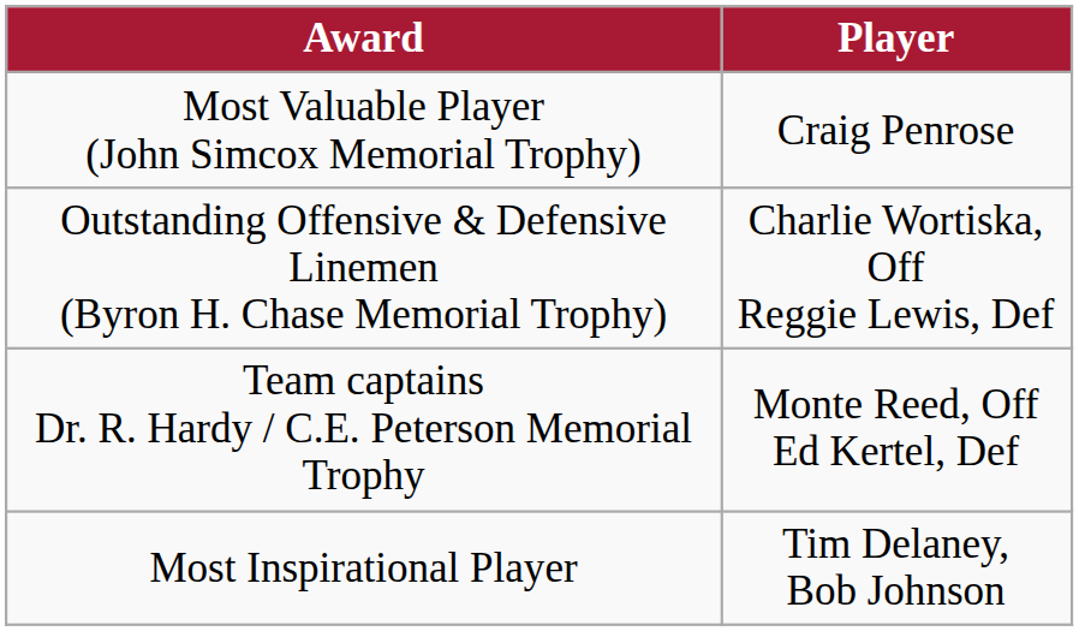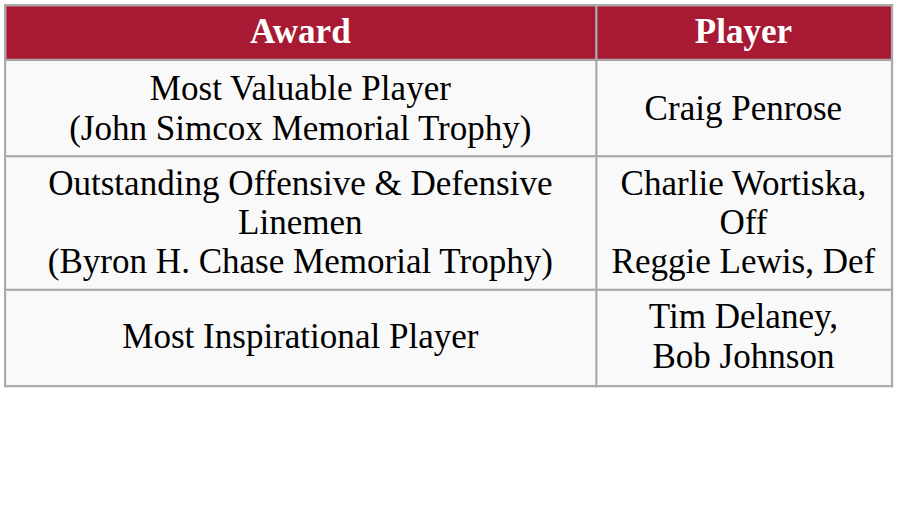- row: Team captains Dr. R. Hardy / C.E. Peterson Memorial Trophy | Monte Reed, Off Ed Kertel, Def
